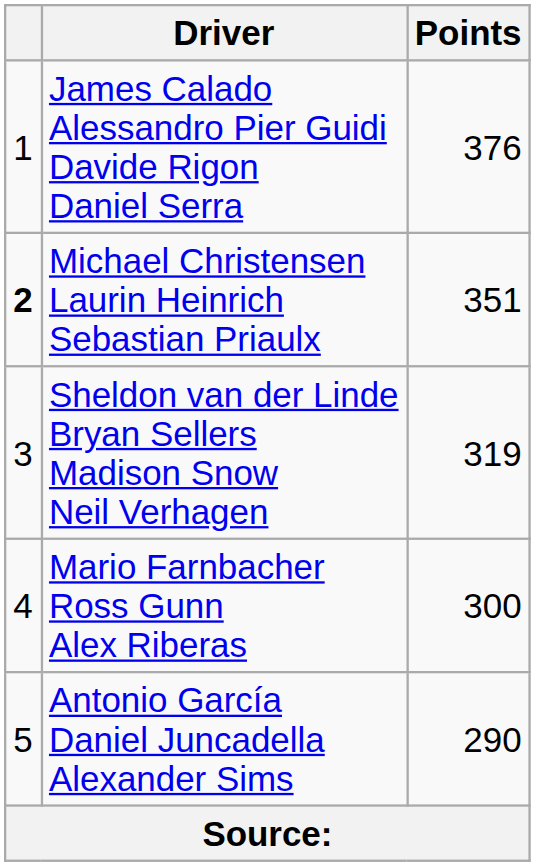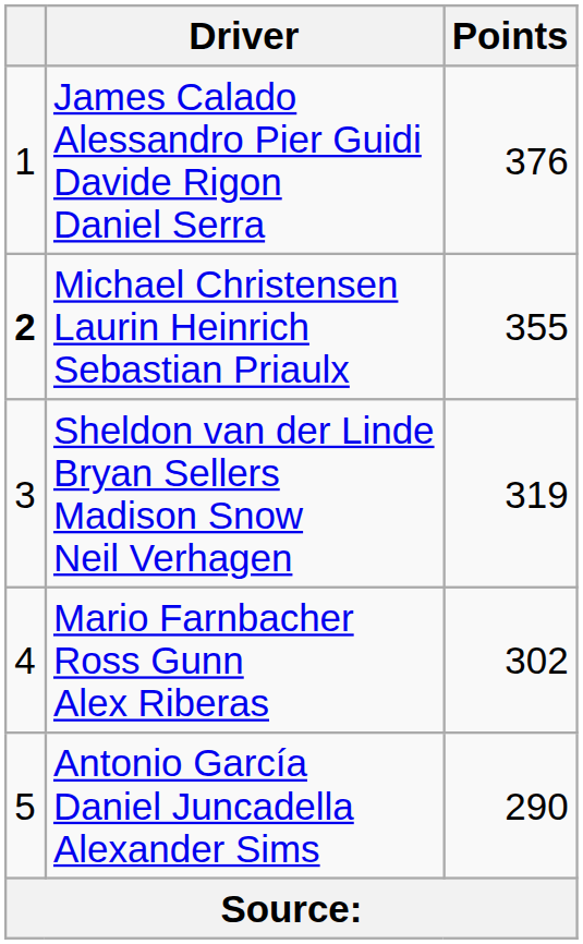Michael Christensen Laurin Heinrich Sebastian Priaulx | Points: 351 -> 355
Mario Farnbacher Ross Gunn Alex Riberas | Points: 300 -> 302
